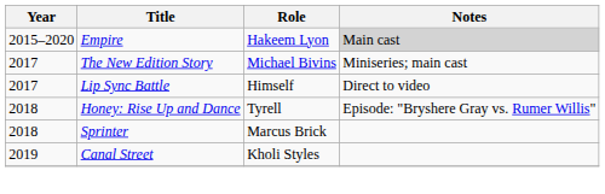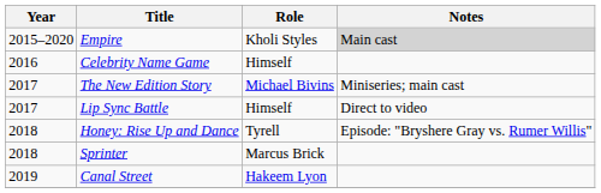Empire | Role: Hakeem Lyon -> Kholi Styles
+ row: 2016 | Celebrity Name Game | Himself
Canal Street | Role: Kholi Styles -> Hakeem Lyon
